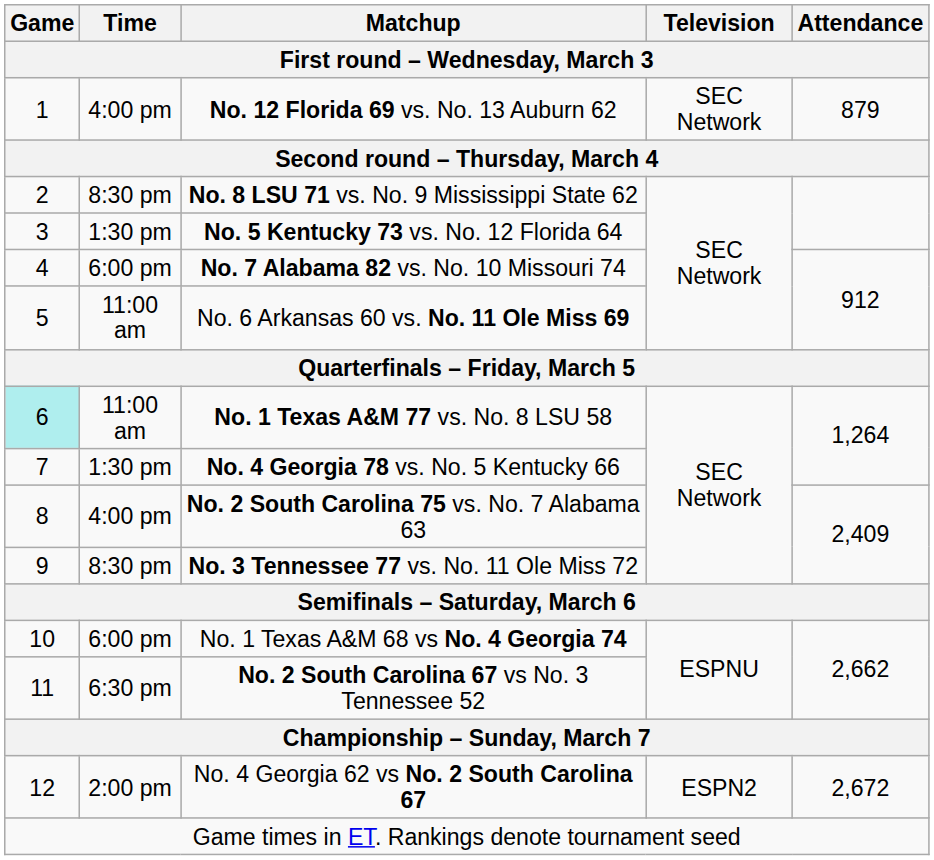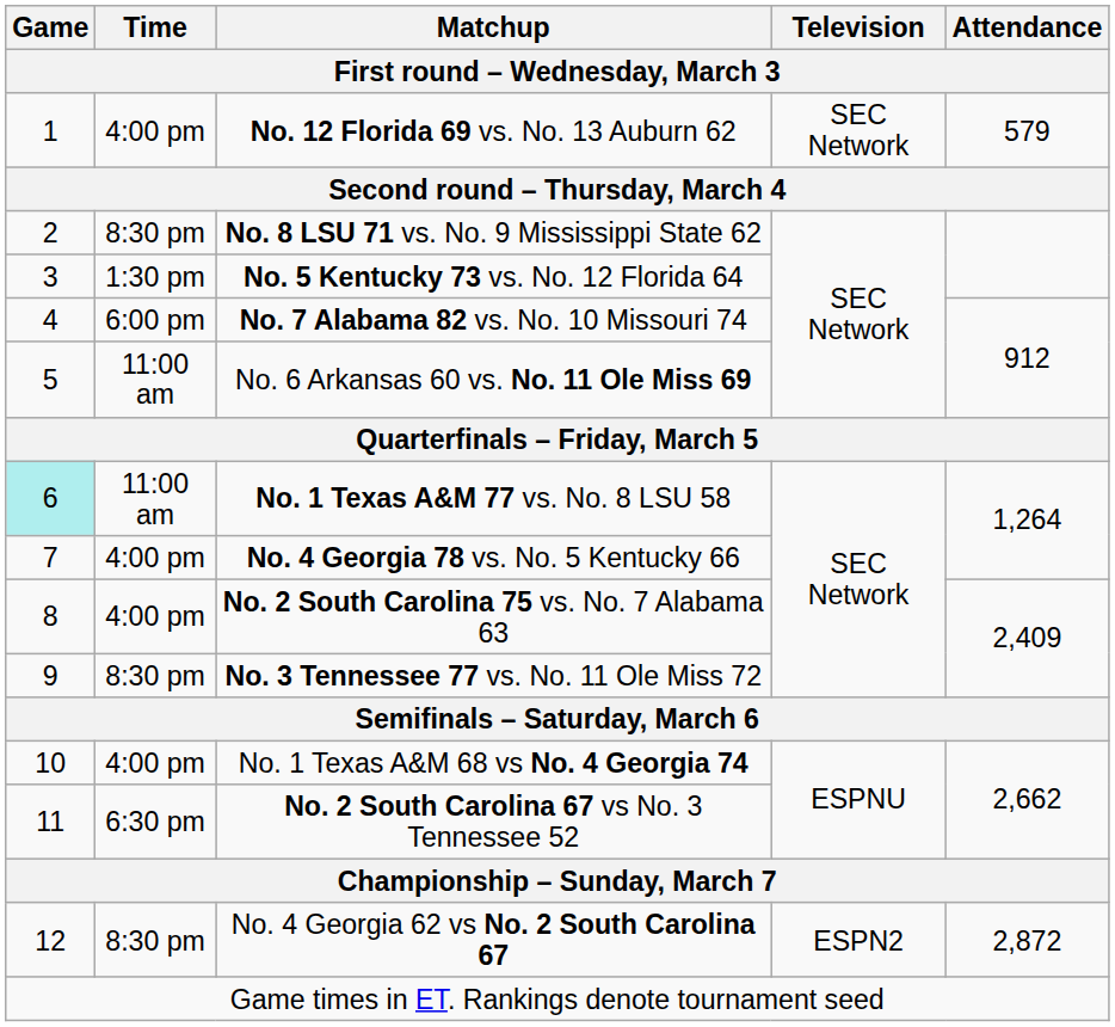No. 12 Florida 69 vs. No. 13 Auburn 62 | Attendance: 879 -> 579
No. 4 Georgia 78 vs. No. 5 Kentucky 66 | Time: 1:30 pm -> 4:00 pm
No. 1 Texas A&M 68 vs No. 4 Georgia 74 | Time: 6:00 pm -> 4:00 pm
No. 4 Georgia 62 vs No. 2 South Carolina 67 | Time: 2:00 pm -> 8:30 pm
No. 4 Georgia 62 vs No. 2 South Carolina 67 | Attendance: 2,672 -> 2,872
